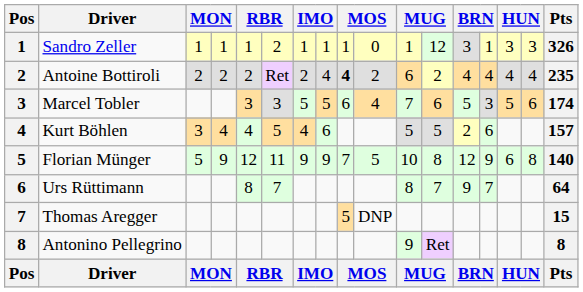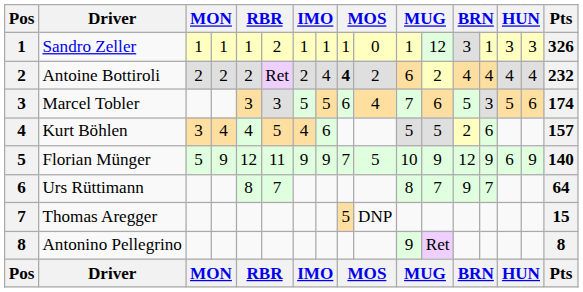Antoine Bottiroli | Pts: 235 -> 232
Florian Münger | column 12: 8 -> 9
Florian Münger | column 16: 8 -> 9
